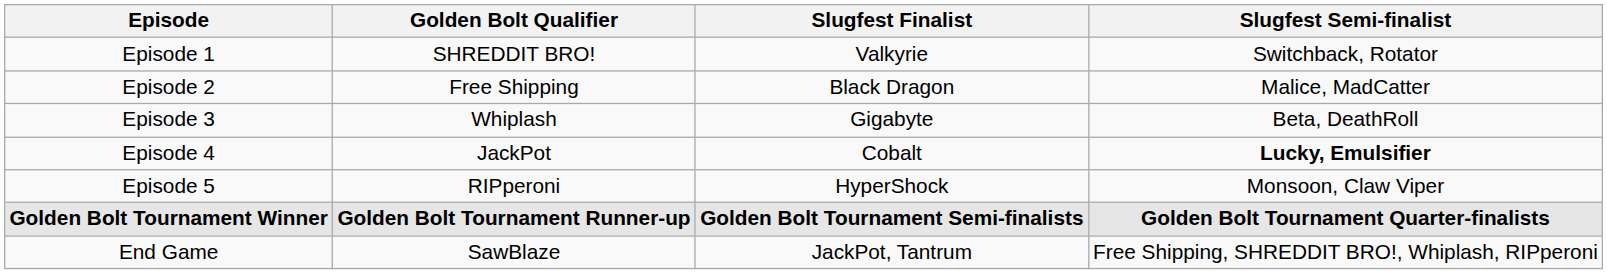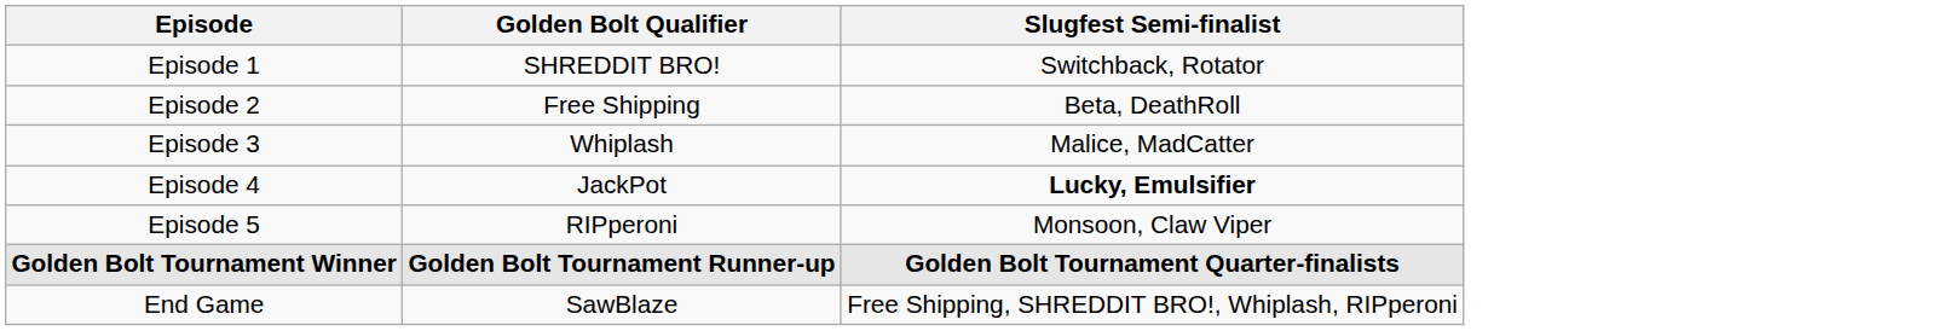- column: Slugfest Finalist | Valkyrie | Black Dragon | Gigabyte | Cobalt | HyperShock | Golden Bolt Tournament Semi-finalists | JackPot, Tantrum
Episode 2 | Slugfest Semi-finalist: Malice, MadCatter -> Beta, DeathRoll
Episode 3 | Slugfest Semi-finalist: Beta, DeathRoll -> Malice, MadCatter
